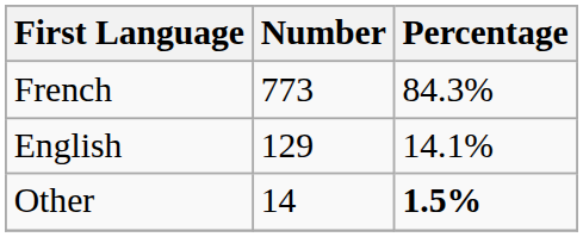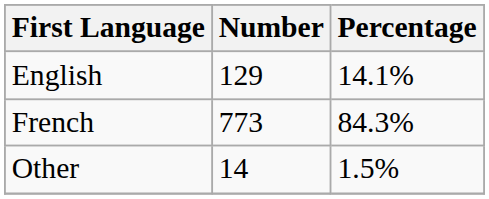rows swapped: French <-> English
Other | Percentage: bold -> normal
